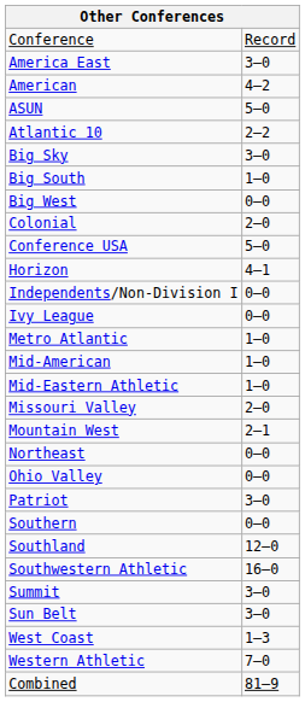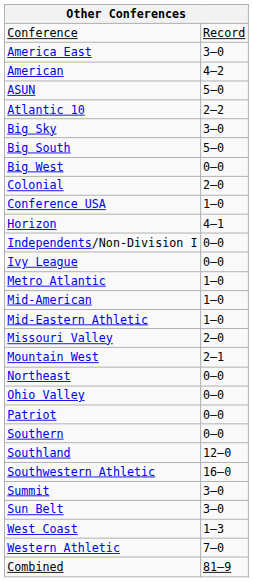Big South | column 2: 1–0 -> 5–0
Conference USA | column 2: 5–0 -> 1–0
Patriot | column 2: 3–0 -> 0–0
